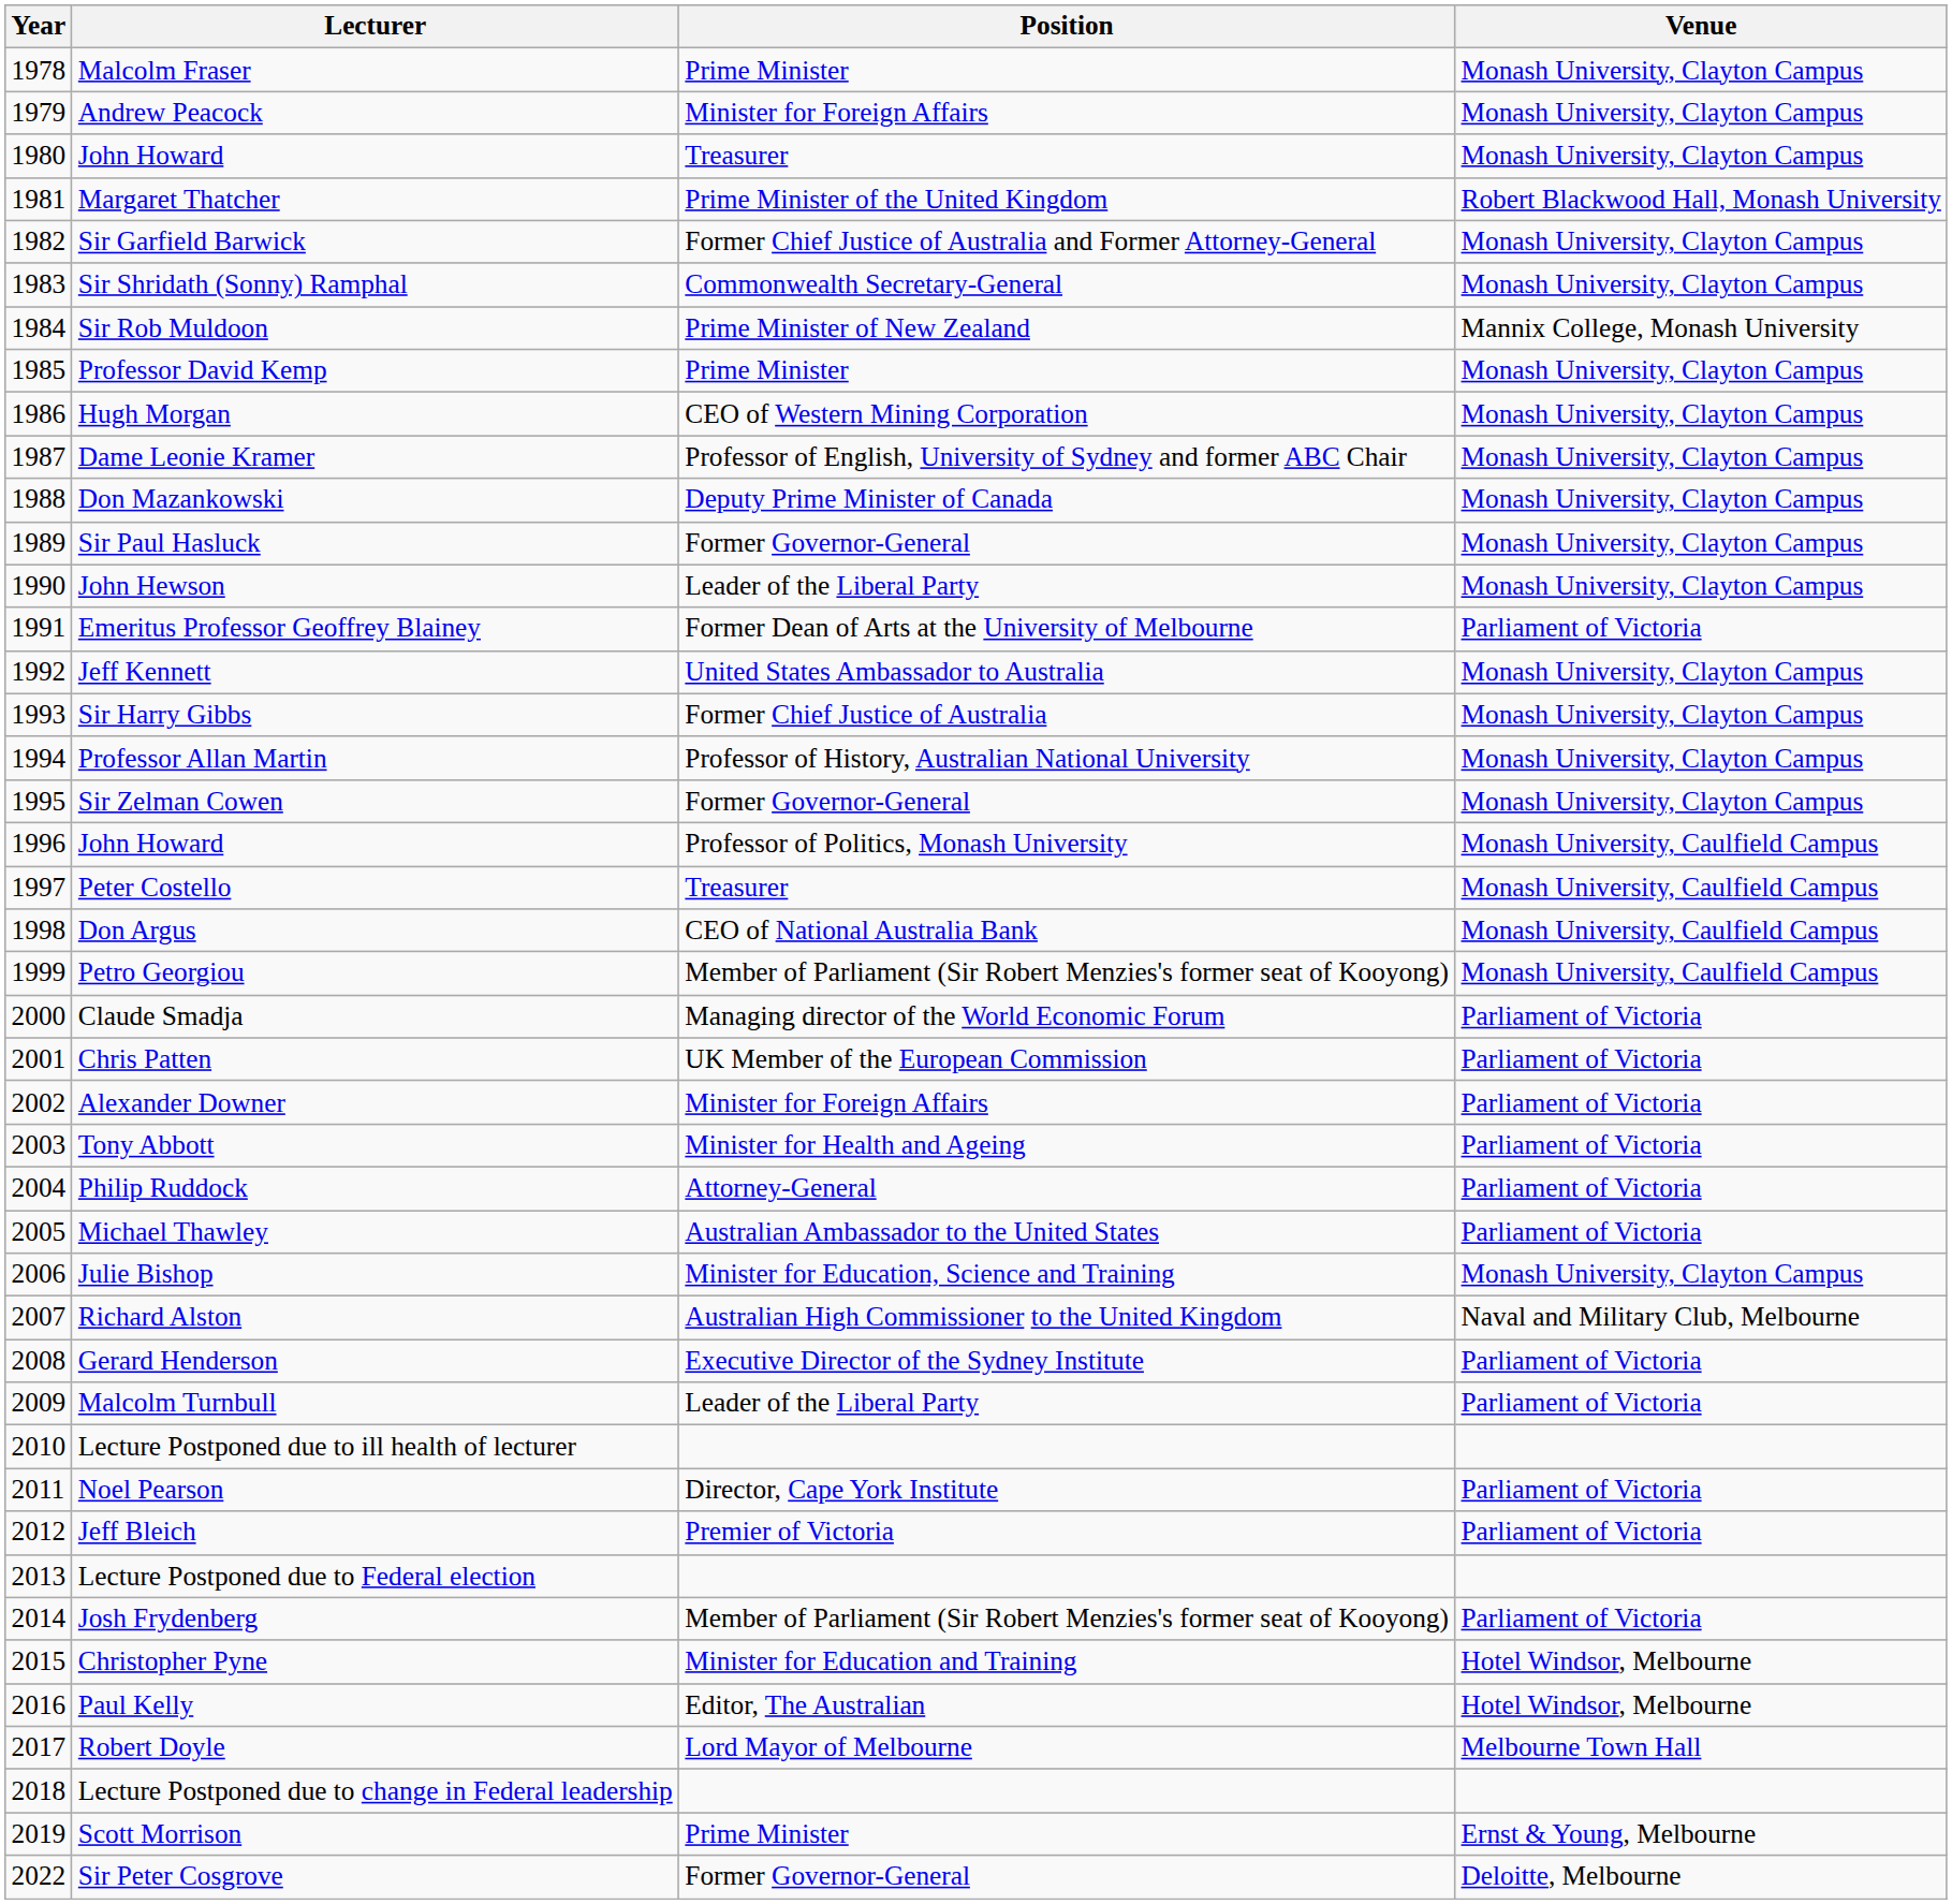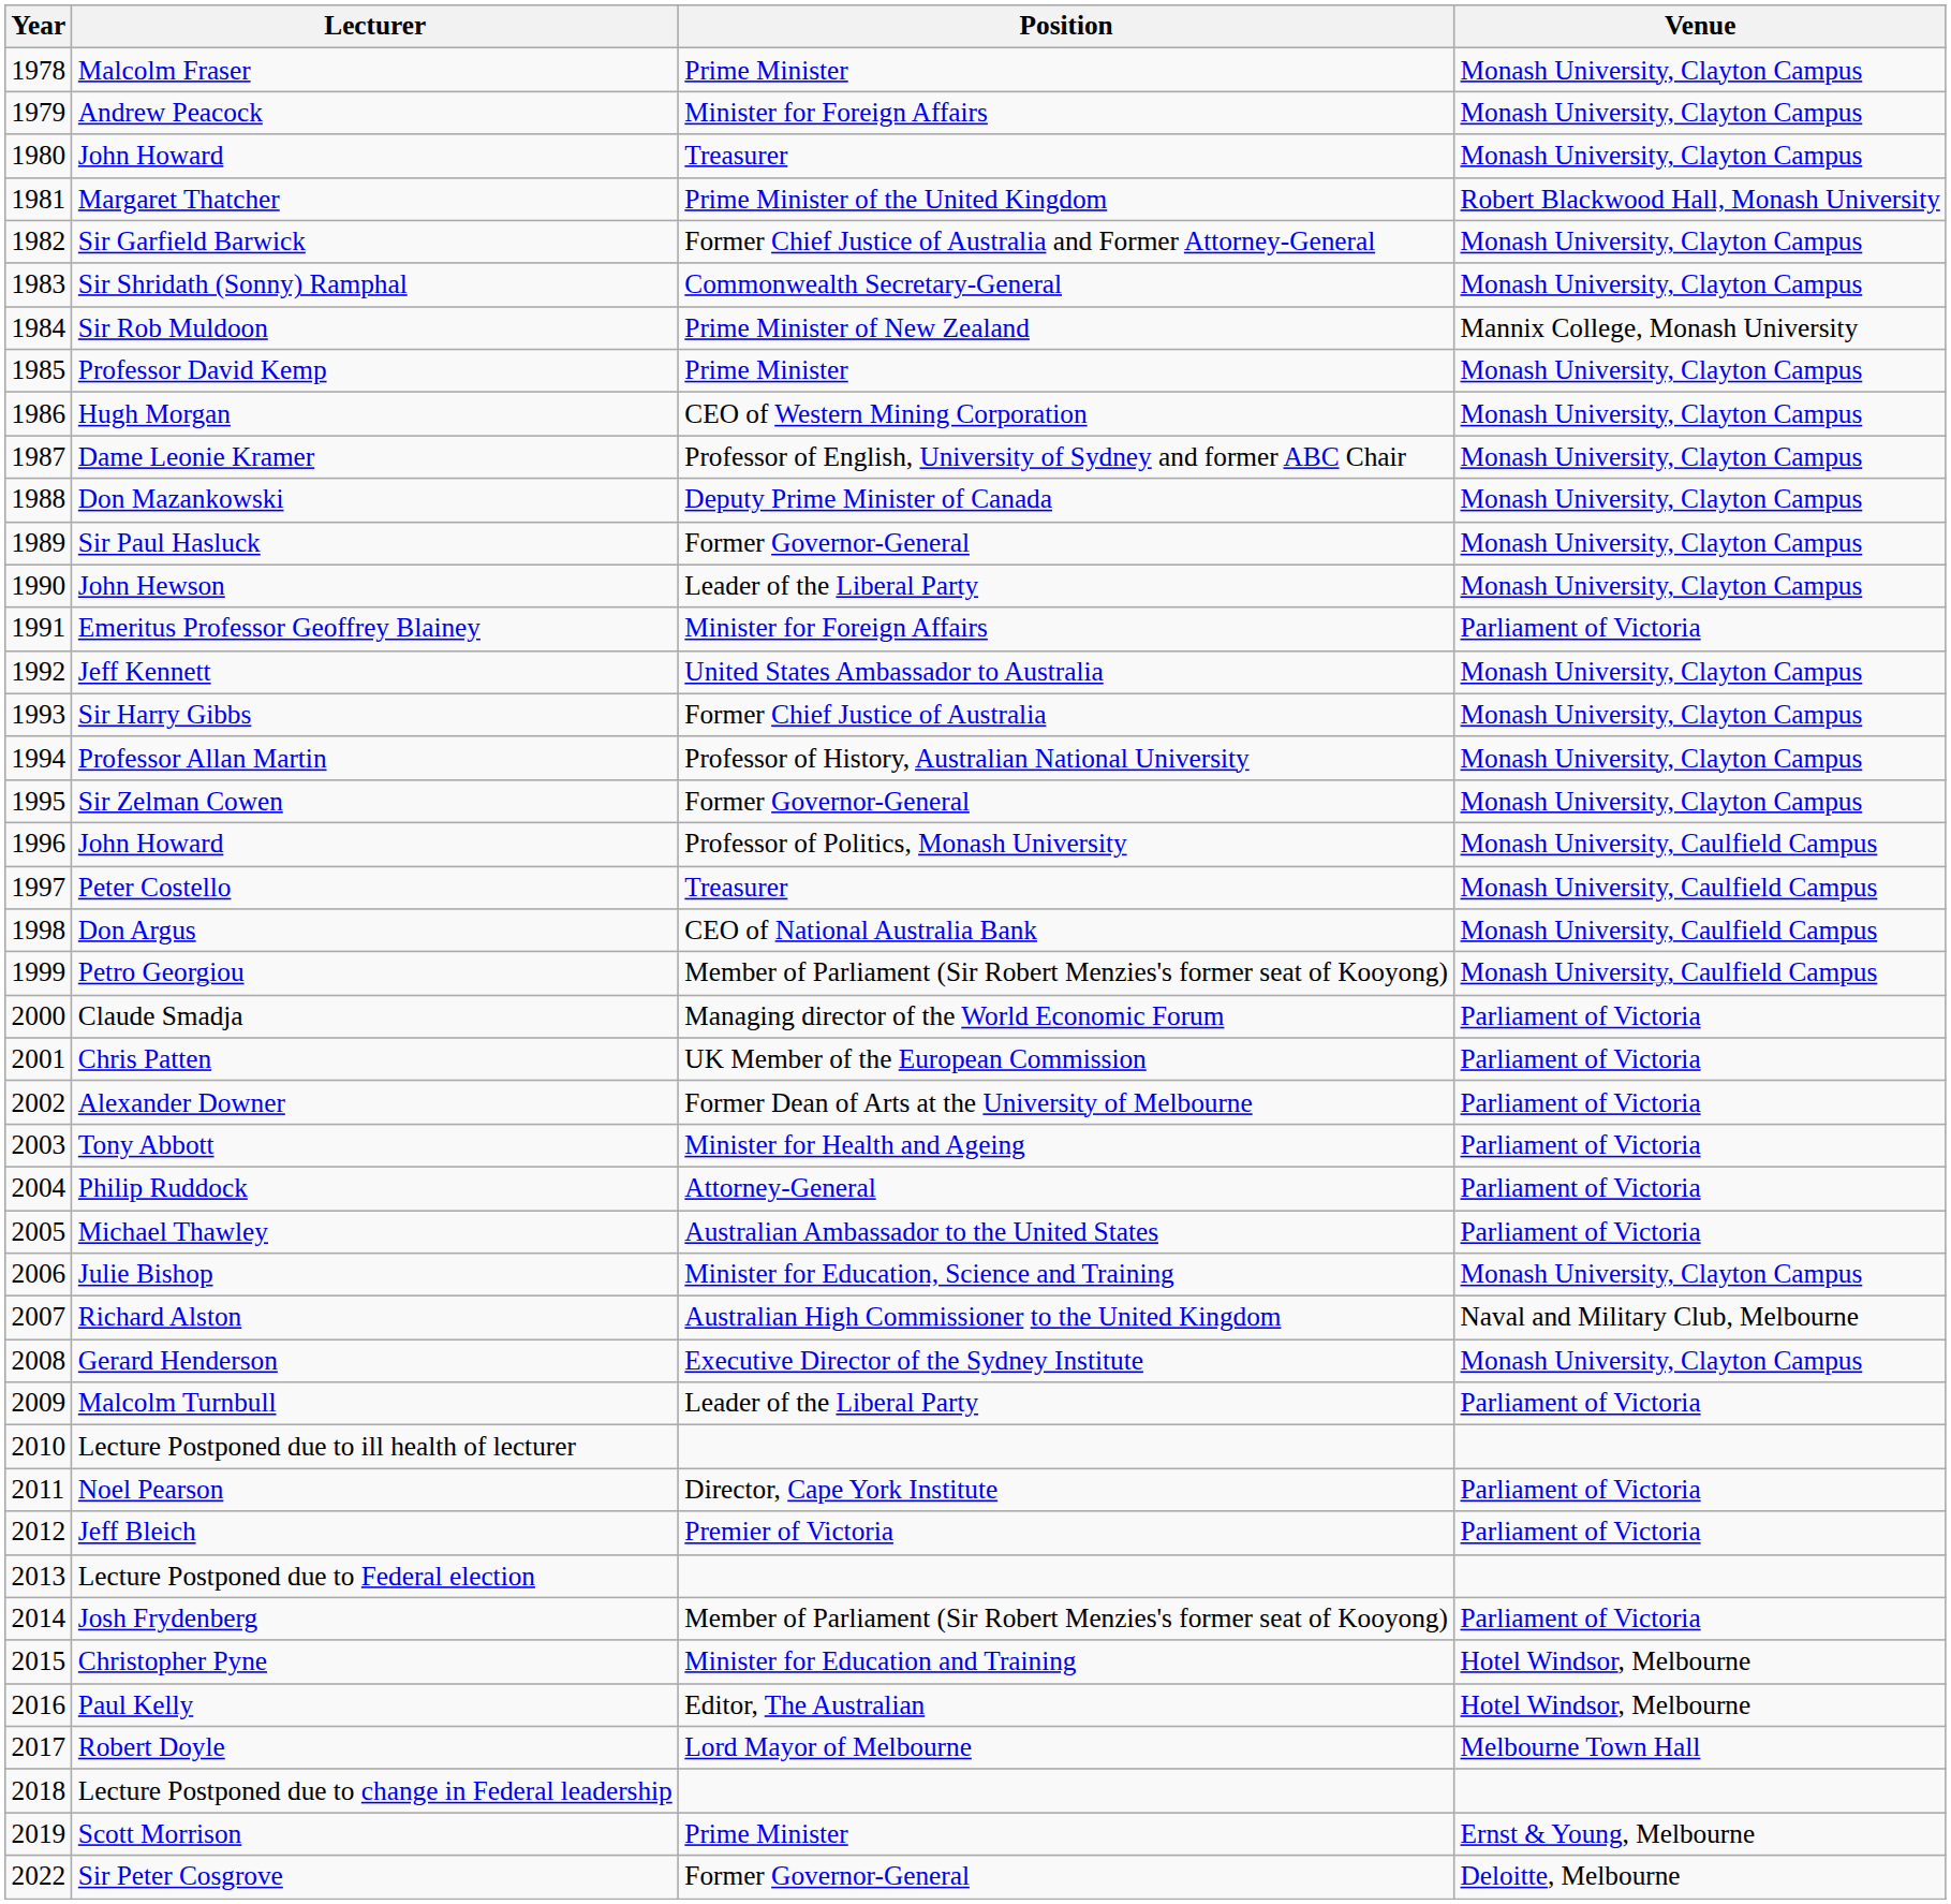Emeritus Professor Geoffrey Blainey | Position: Former Dean of Arts at the University of Melbourne -> Minister for Foreign Affairs
Alexander Downer | Position: Minister for Foreign Affairs -> Former Dean of Arts at the University of Melbourne
Gerard Henderson | Venue: Parliament of Victoria -> Monash University, Clayton Campus
